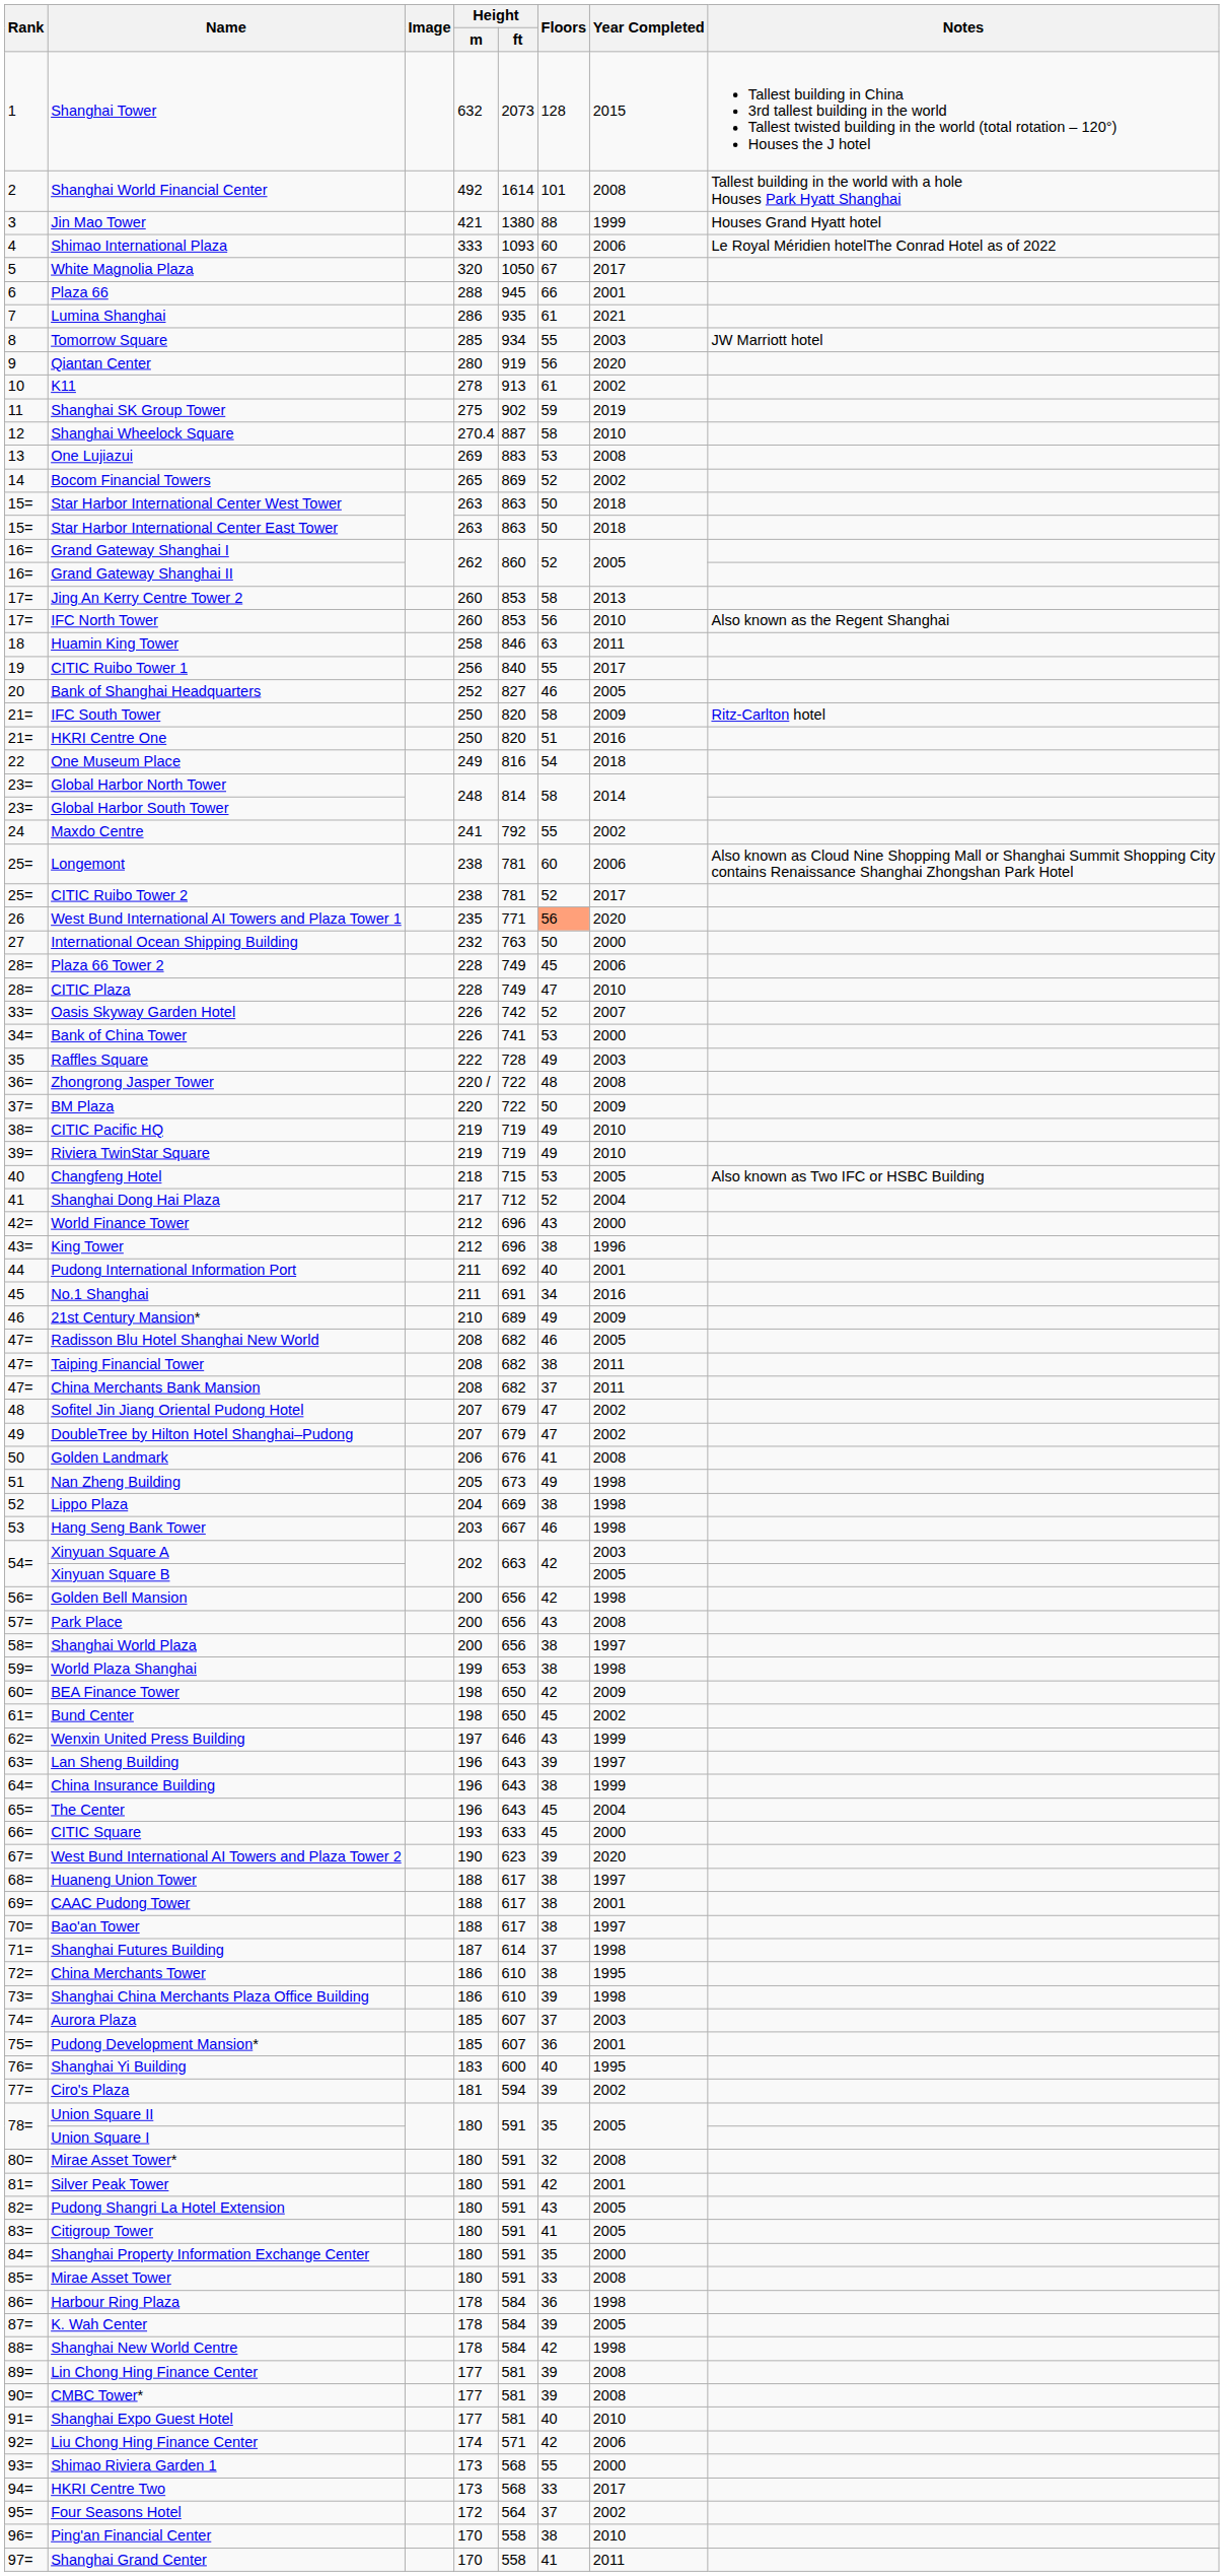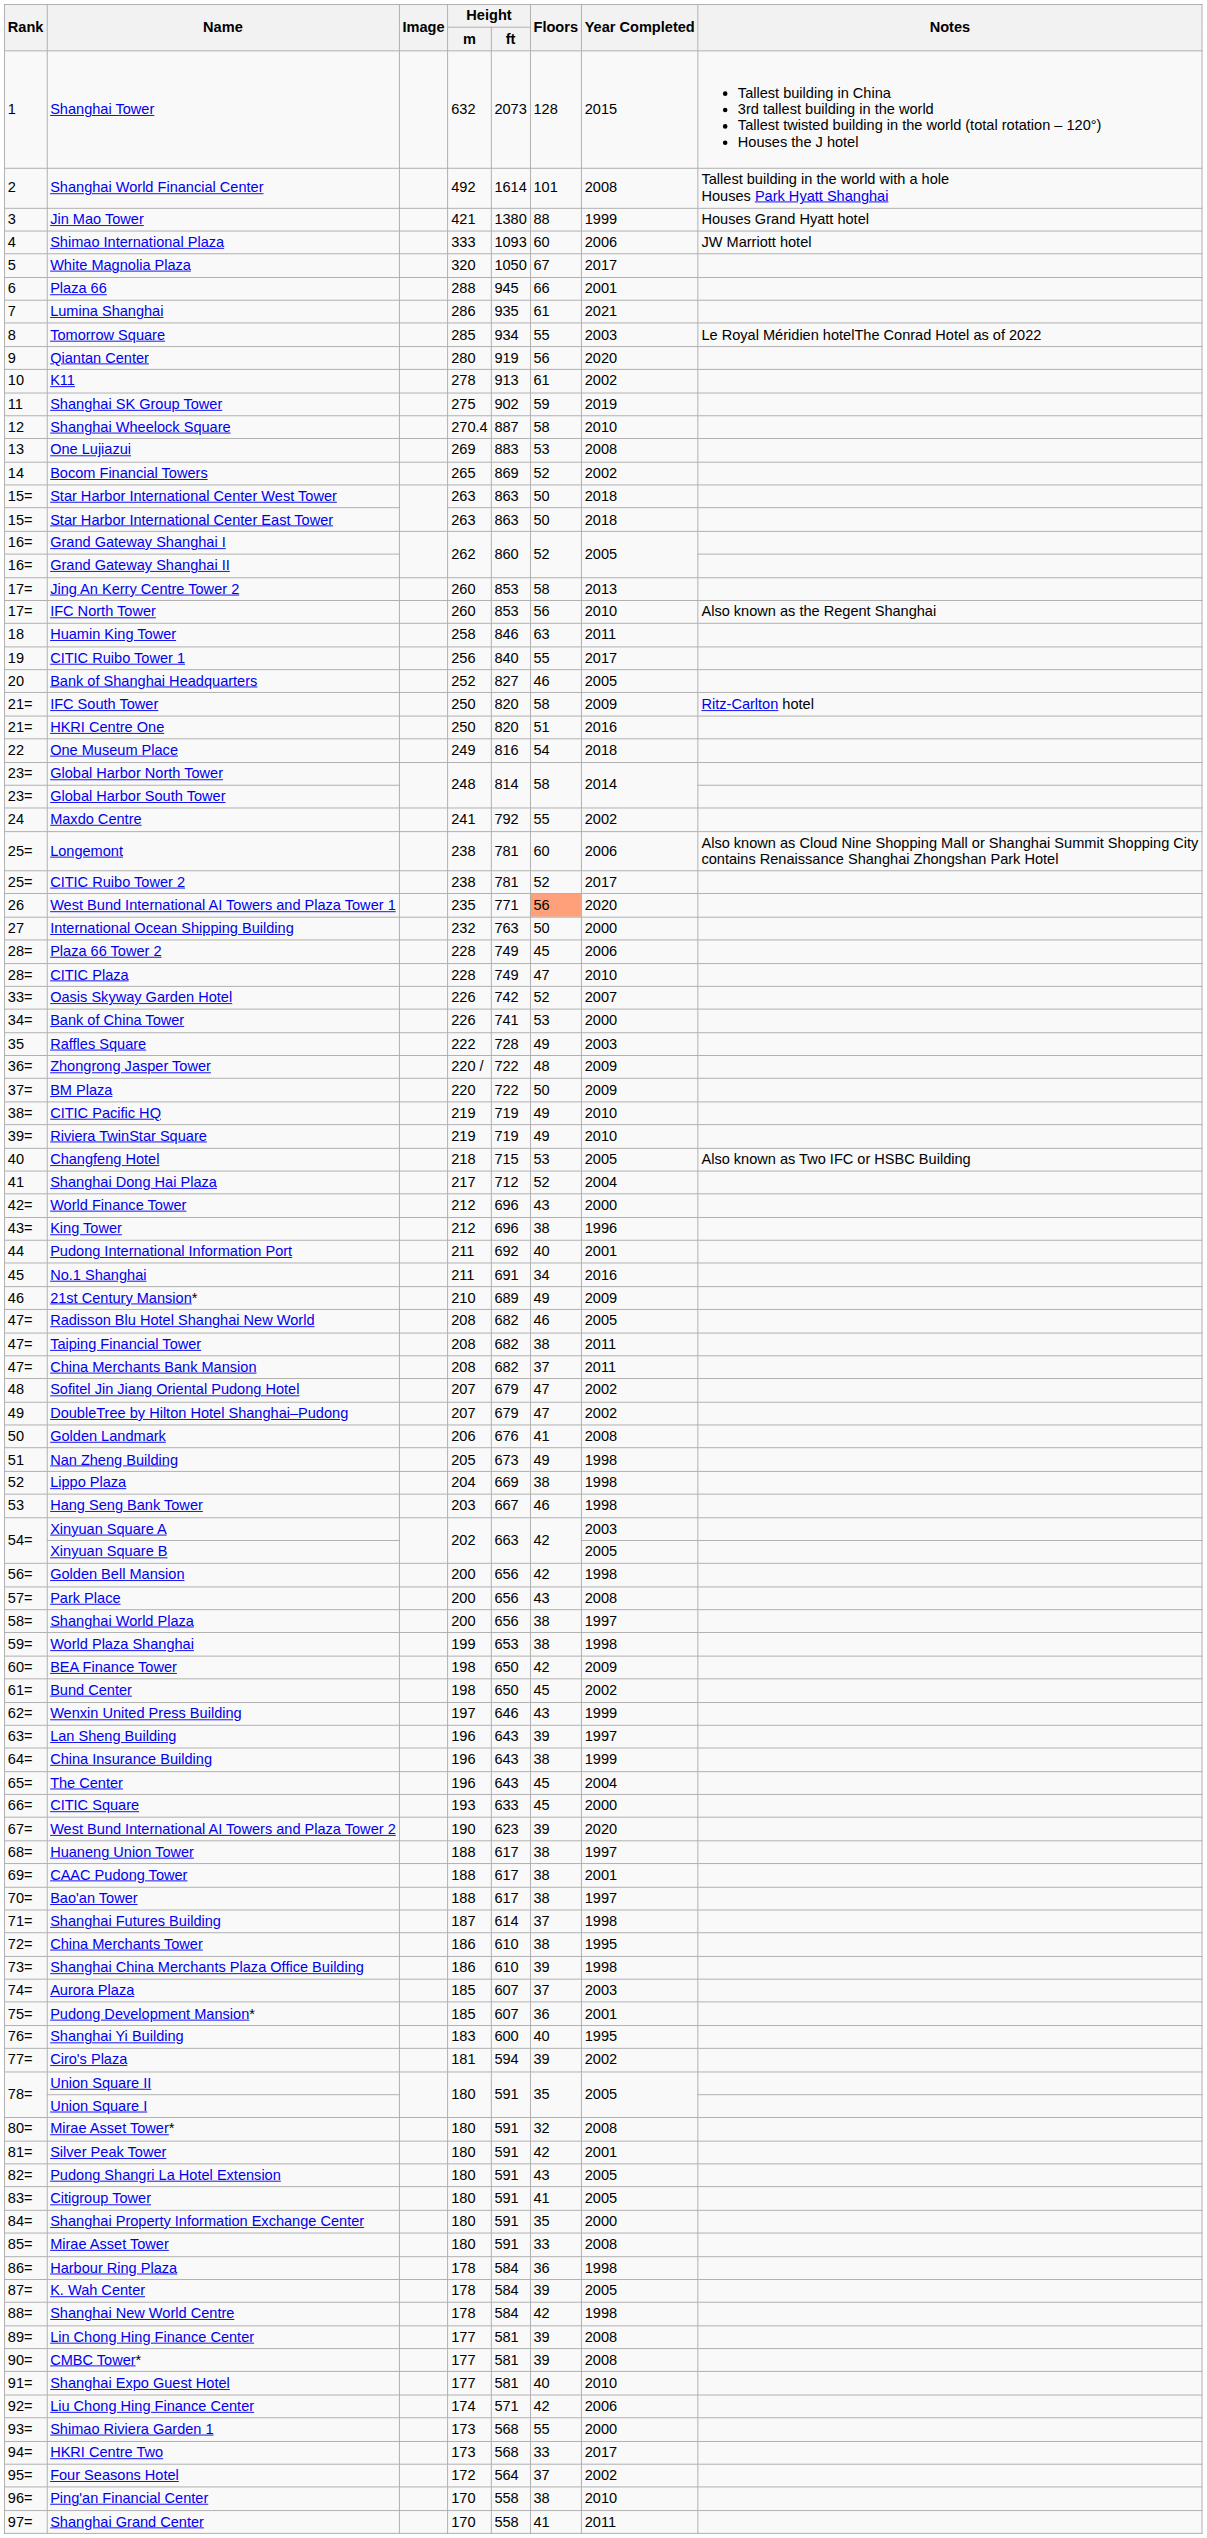Shimao International Plaza | Notes: Le Royal Méridien hotelThe Conrad Hotel as of 2022 -> JW Marriott hotel
Tomorrow Square | Notes: JW Marriott hotel -> Le Royal Méridien hotelThe Conrad Hotel as of 2022
Zhongrong Jasper Tower | Year Completed: 2008 -> 2009
